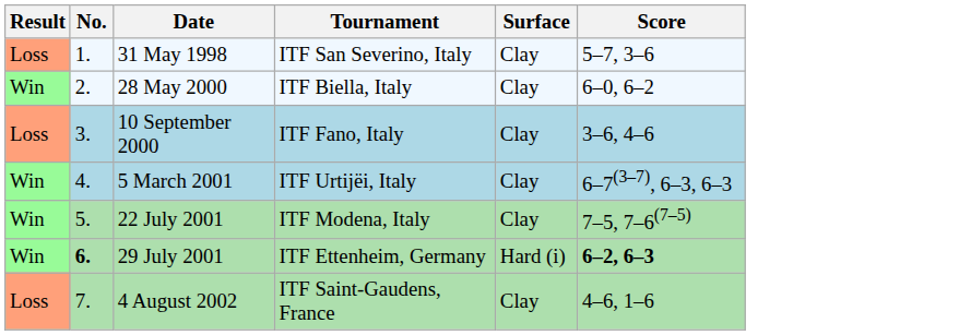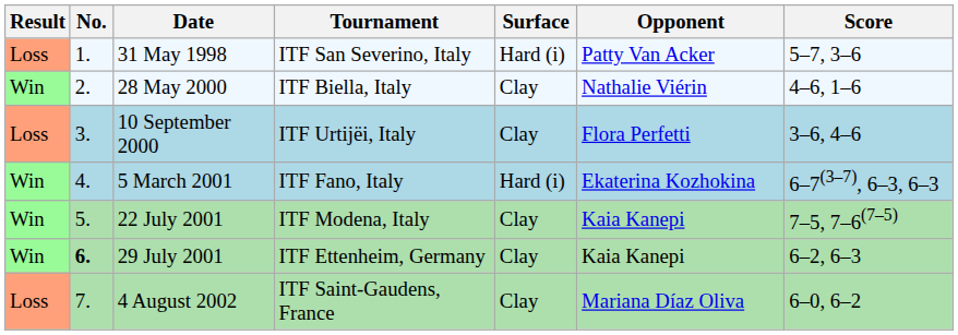+ column: Opponent | Patty Van Acker | Nathalie Viérin | Flora Perfetti | Ekaterina Kozhokina | Kaia Kanepi | Kaia Kanepi | Mariana Díaz Oliva
31 May 1998 | Surface: Clay -> Hard (i)
28 May 2000 | Score: 6–0, 6–2 -> 4–6, 1–6
10 September 2000 | Tournament: ITF Fano, Italy -> ITF Urtijëi, Italy
5 March 2001 | Tournament: ITF Urtijëi, Italy -> ITF Fano, Italy
5 March 2001 | Surface: Clay -> Hard (i)
29 July 2001 | Surface: Hard (i) -> Clay
29 July 2001 | Score: bold -> normal
4 August 2002 | Score: 4–6, 1–6 -> 6–0, 6–2
